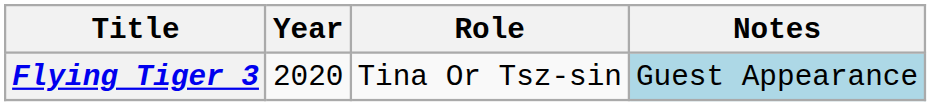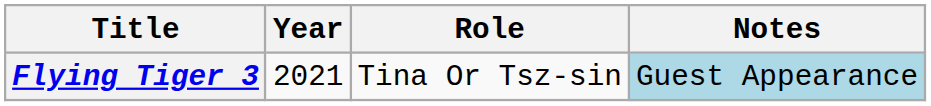Flying Tiger 3 | Year: 2020 -> 2021
